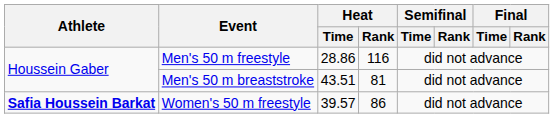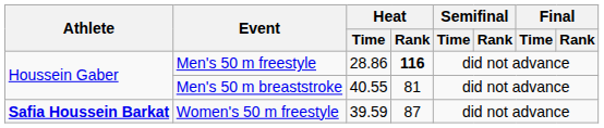Men's 50 m freestyle | Heat / Rank: normal -> bold
Men's 50 m breaststroke | Heat / Time: 43.51 -> 40.55
Women's 50 m freestyle | Heat / Time: 39.57 -> 39.59
Women's 50 m freestyle | Heat / Rank: 86 -> 87
